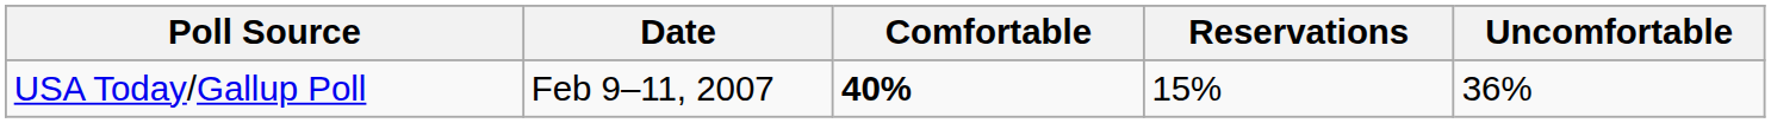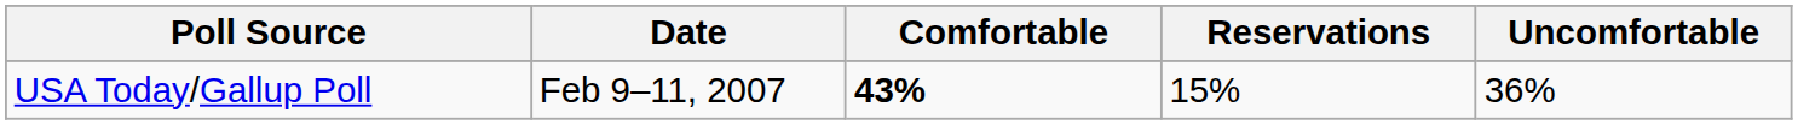USA Today/Gallup Poll | Comfortable: 40% -> 43%
